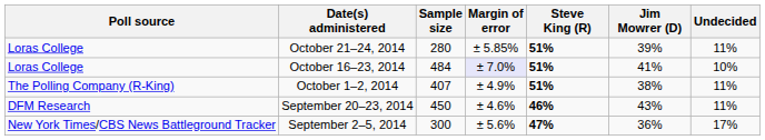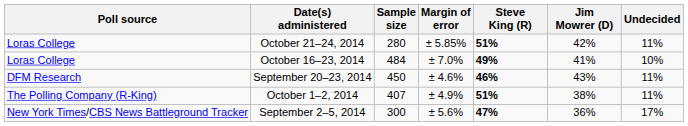October 21–24, 2014 | Jim Mowrer (D): 39% -> 42%
October 16–23, 2014 | Margin of error: lavender background -> no background
October 16–23, 2014 | Steve King (R): 51% -> 49%
rows swapped: October 1–2, 2014 <-> September 20–23, 2014
